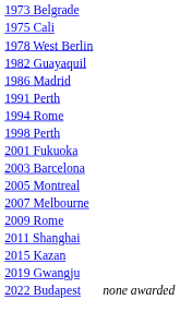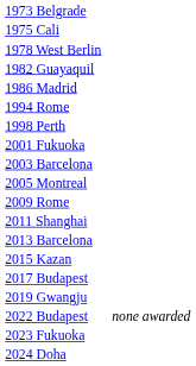- row: 1991 Perth
- row: 2007 Melbourne
+ row: 2013 Barcelona
+ row: 2017 Budapest
+ row: 2023 Fukuoka
+ row: 2024 Doha
